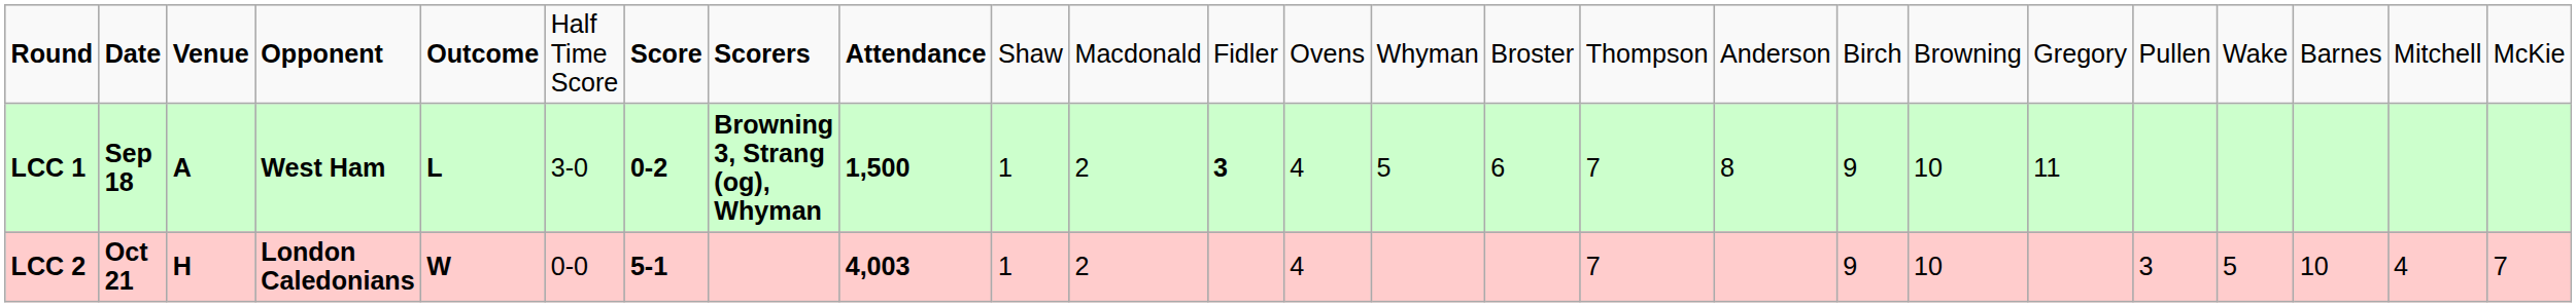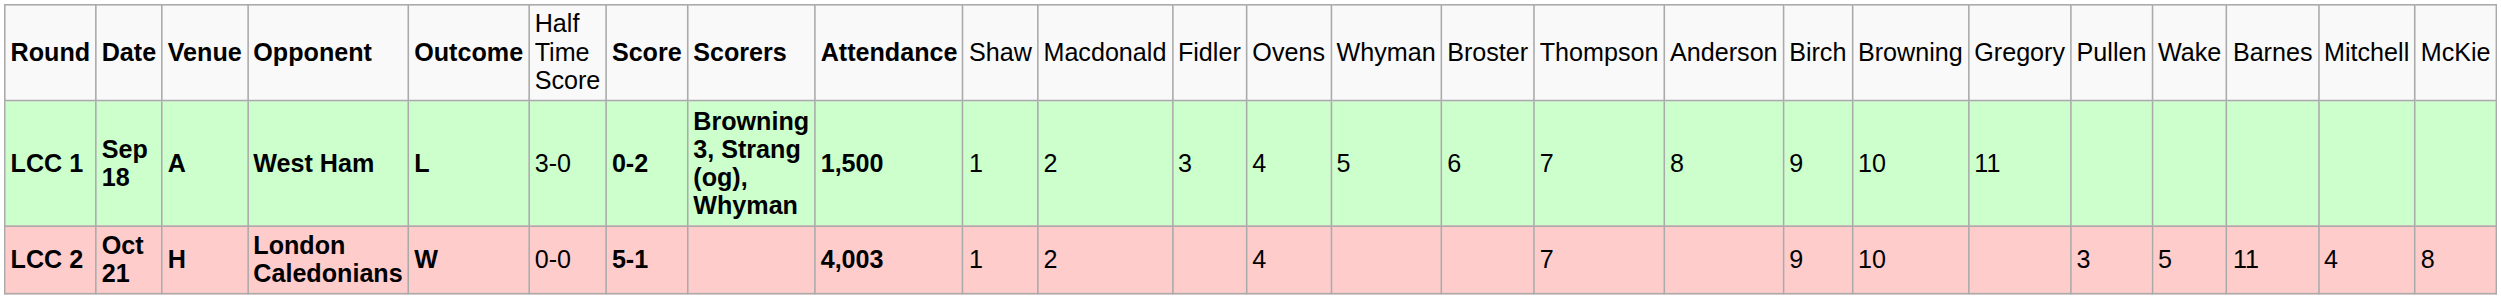LCC 1 | column 12: bold -> normal
LCC 2 | column 23: 10 -> 11
LCC 2 | column 25: 7 -> 8
